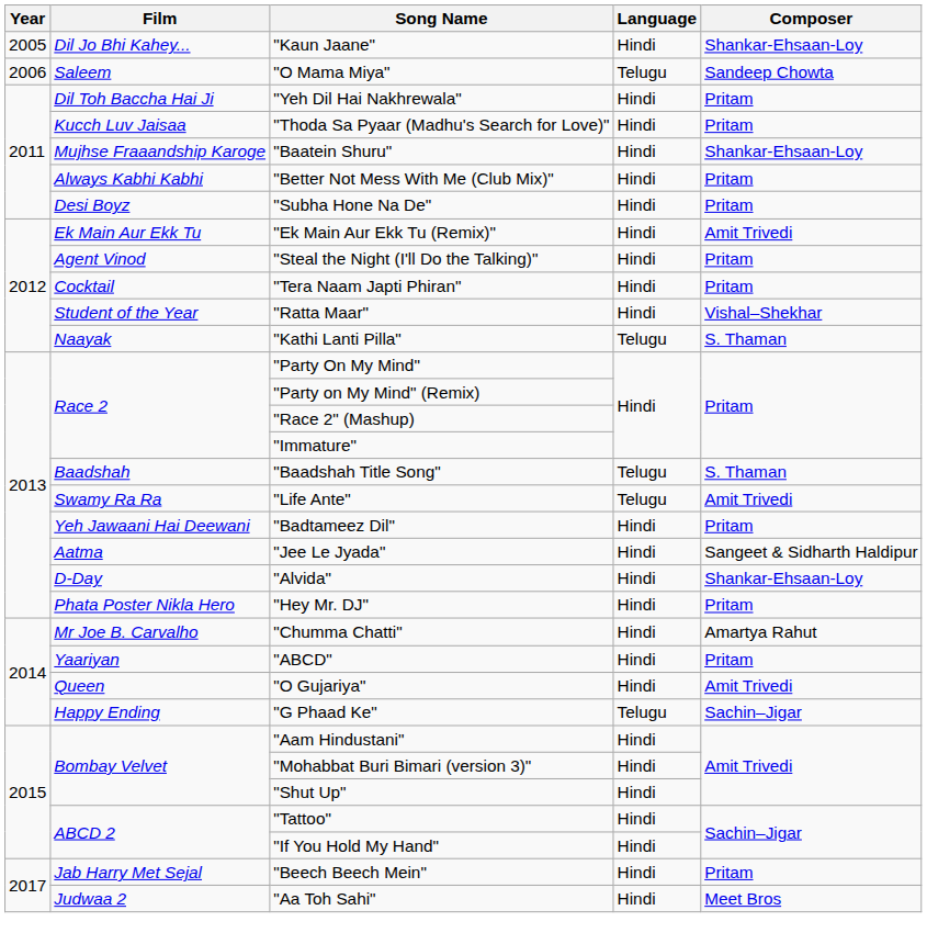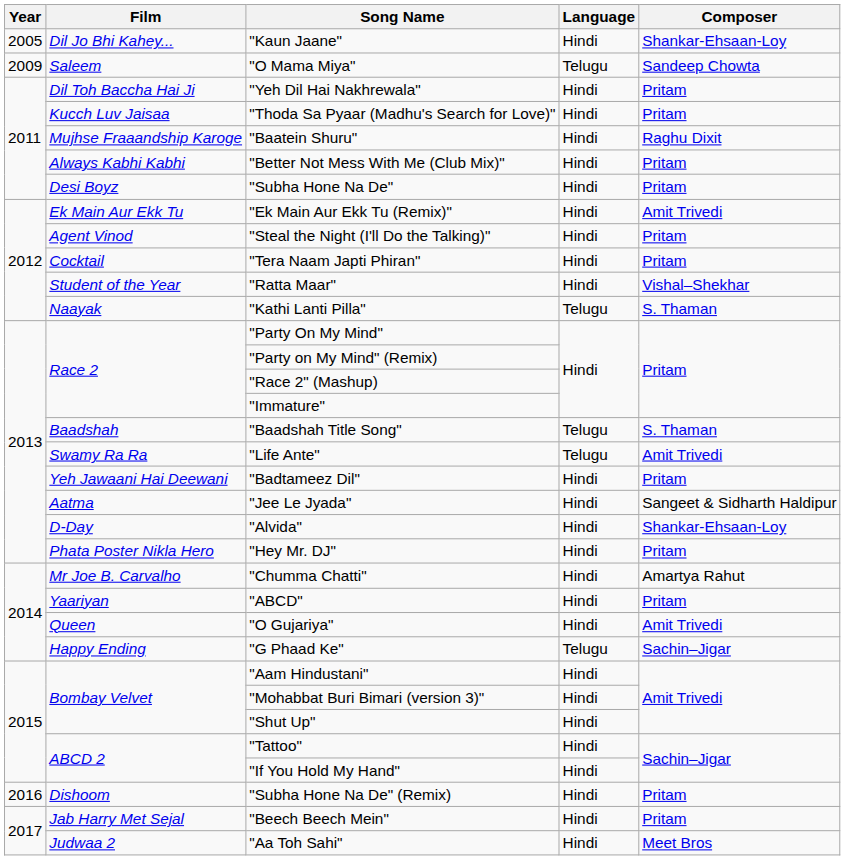"O Mama Miya" | Year: 2006 -> 2009
"Baatein Shuru" | Composer: Shankar-Ehsaan-Loy -> Raghu Dixit
+ row: 2016 | Dishoom | "Subha Hone Na De" (Remix) | Hindi | Pritam
